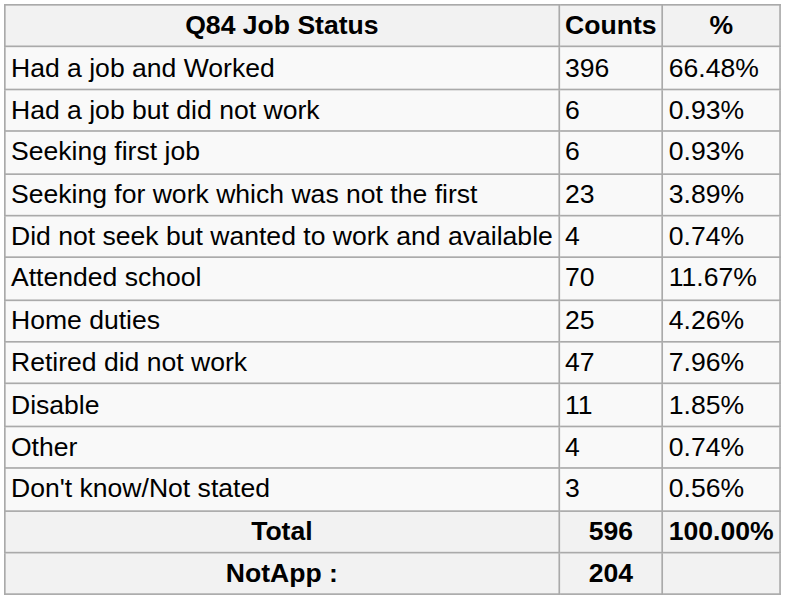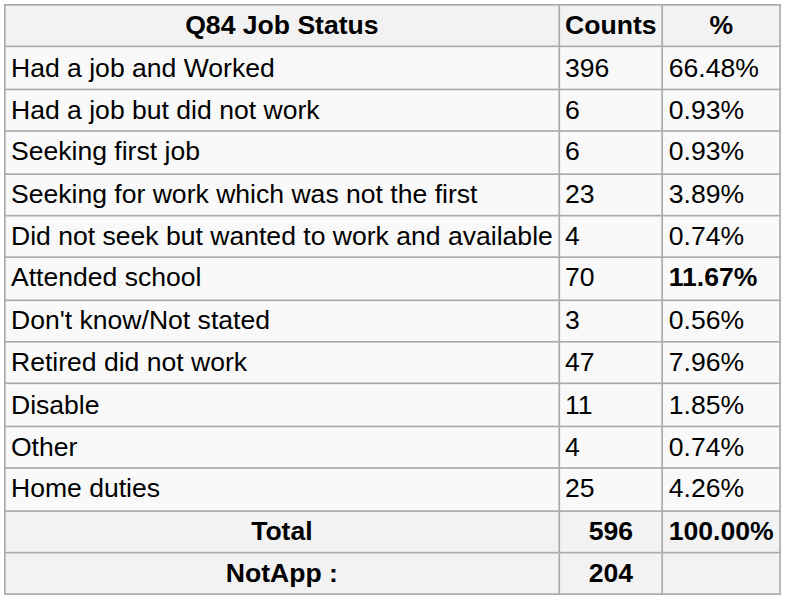Attended school | %: normal -> bold
rows swapped: Home duties <-> Don't know/Not stated
